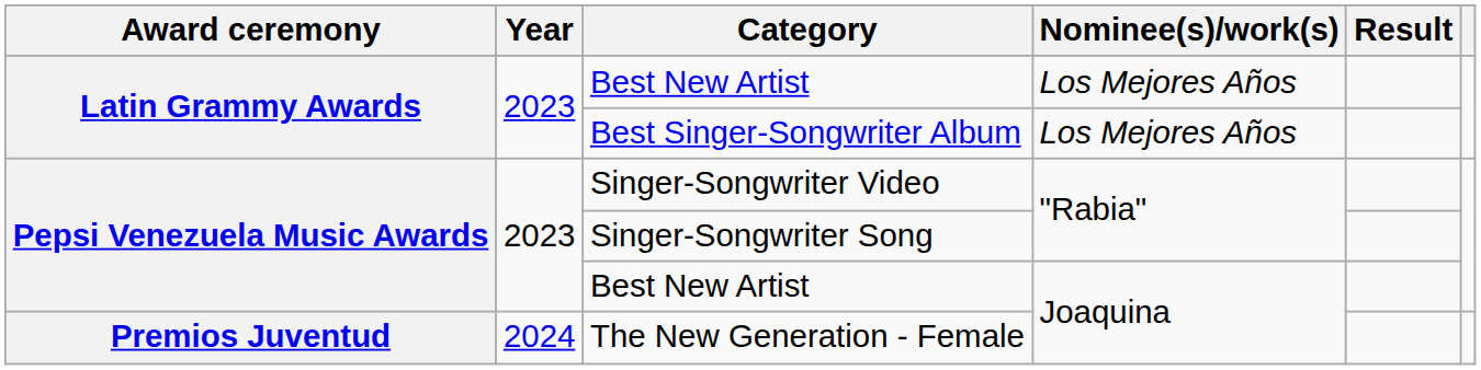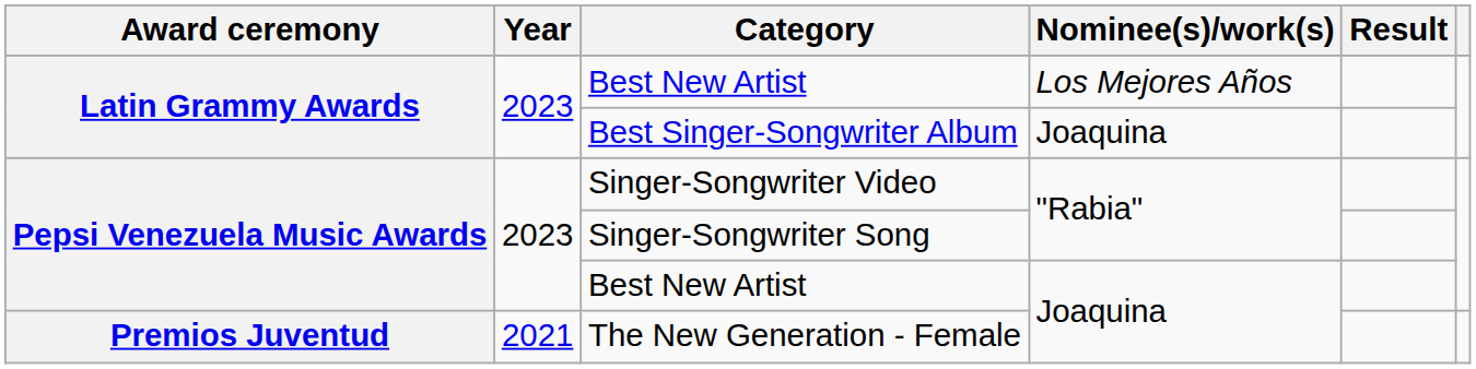Best Singer-Songwriter Album | Nominee(s)/work(s): Los Mejores Años -> Joaquina
The New Generation - Female | Year: 2024 -> 2021
